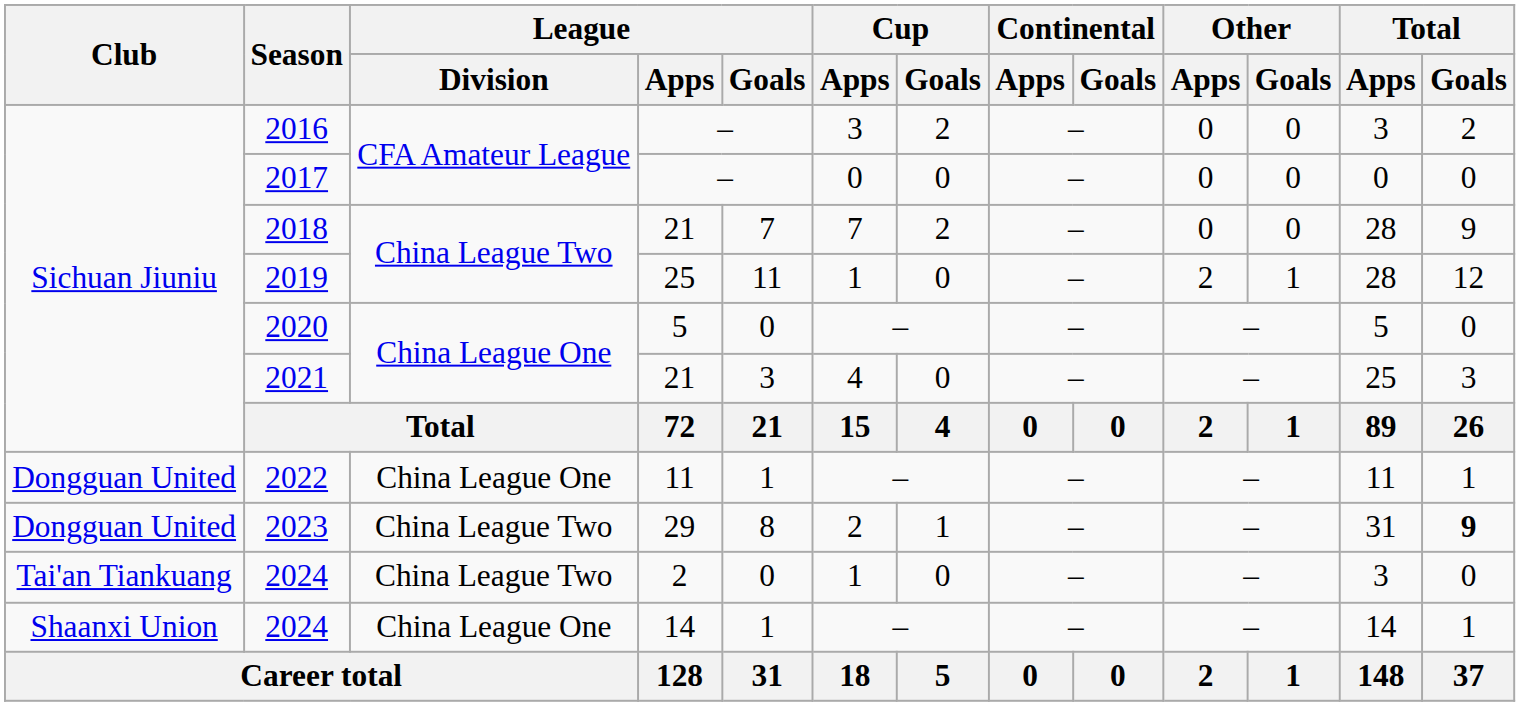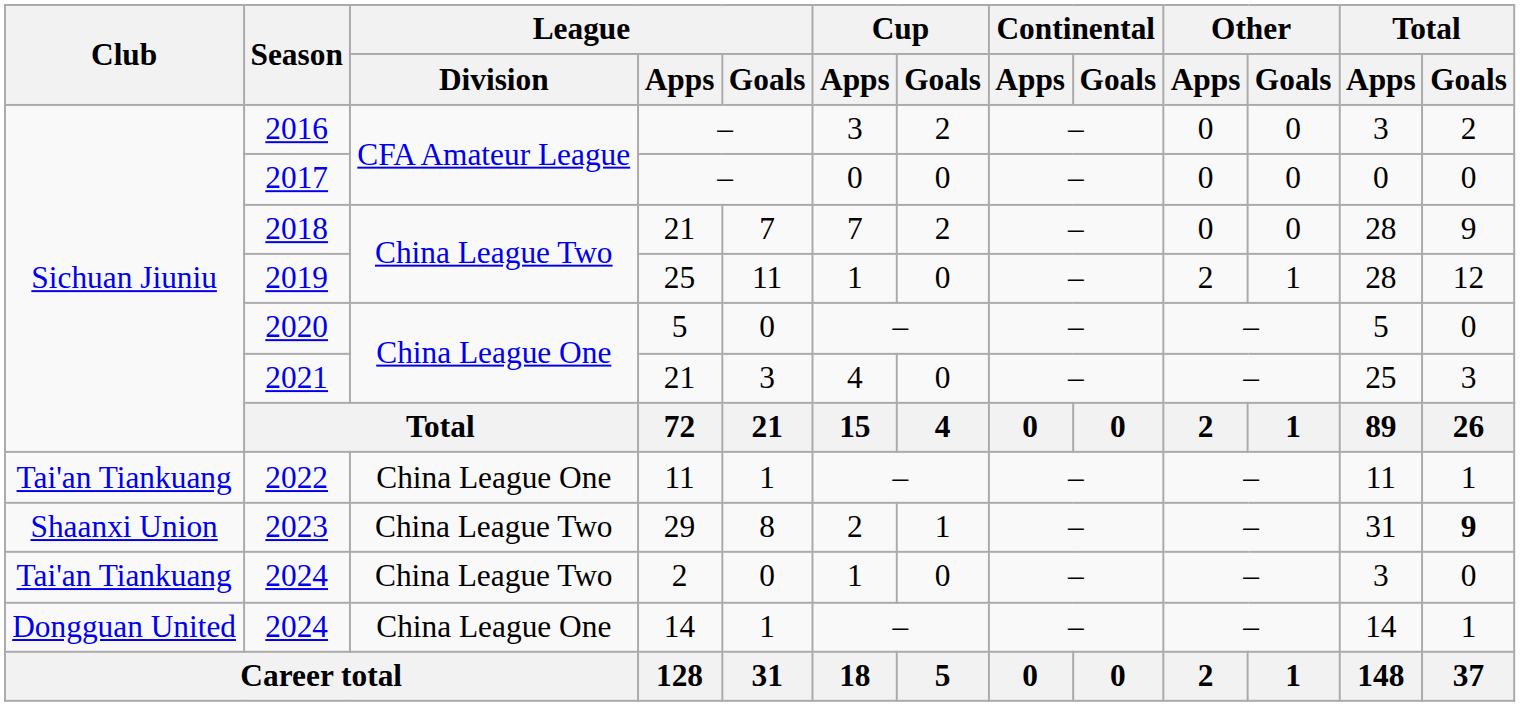2022 | Club: Dongguan United -> Tai'an Tiankuang
2023 | Club: Dongguan United -> Shaanxi Union
2024 / 14 | Club: Shaanxi Union -> Dongguan United
